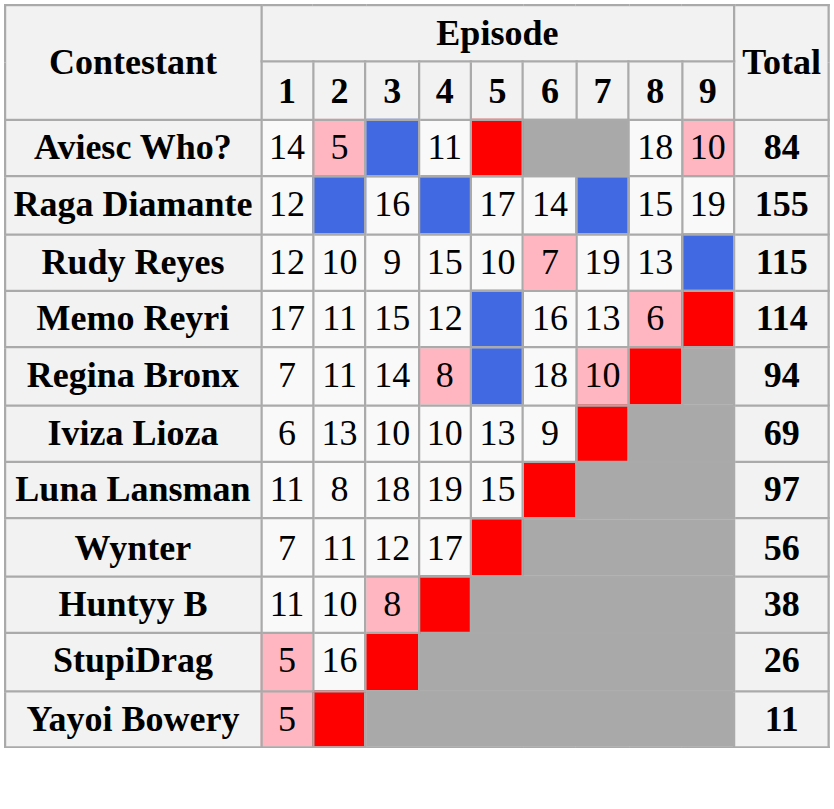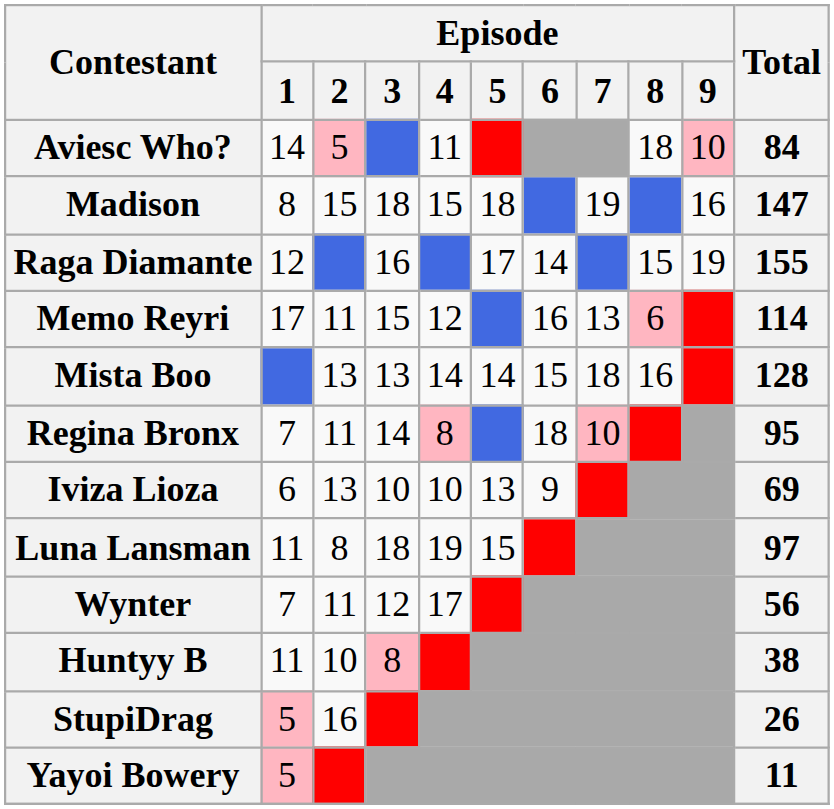+ row: Madison | 8 | 15 | 18 | 15 | 18 | 19 | 16 | 147
- row: Rudy Reyes | 12 | 10 | 9 | 15 | 10 | 7 | 19 | 13 | 115
+ row: Mista Boo | 13 | 13 | 14 | 14 | 15 | 18 | 16 | 128
Regina Bronx | Total: 94 -> 95
